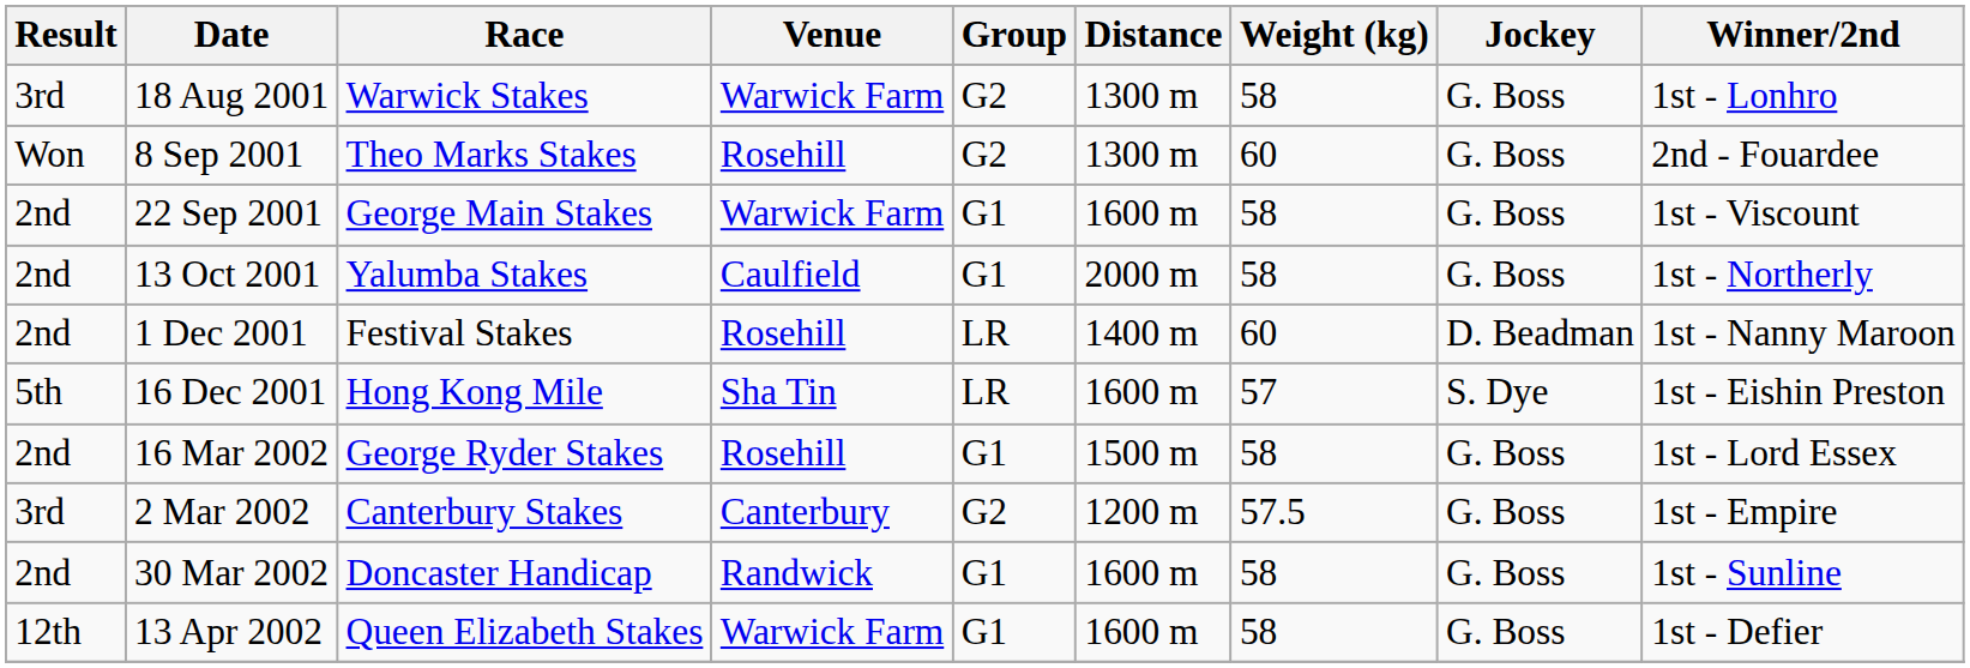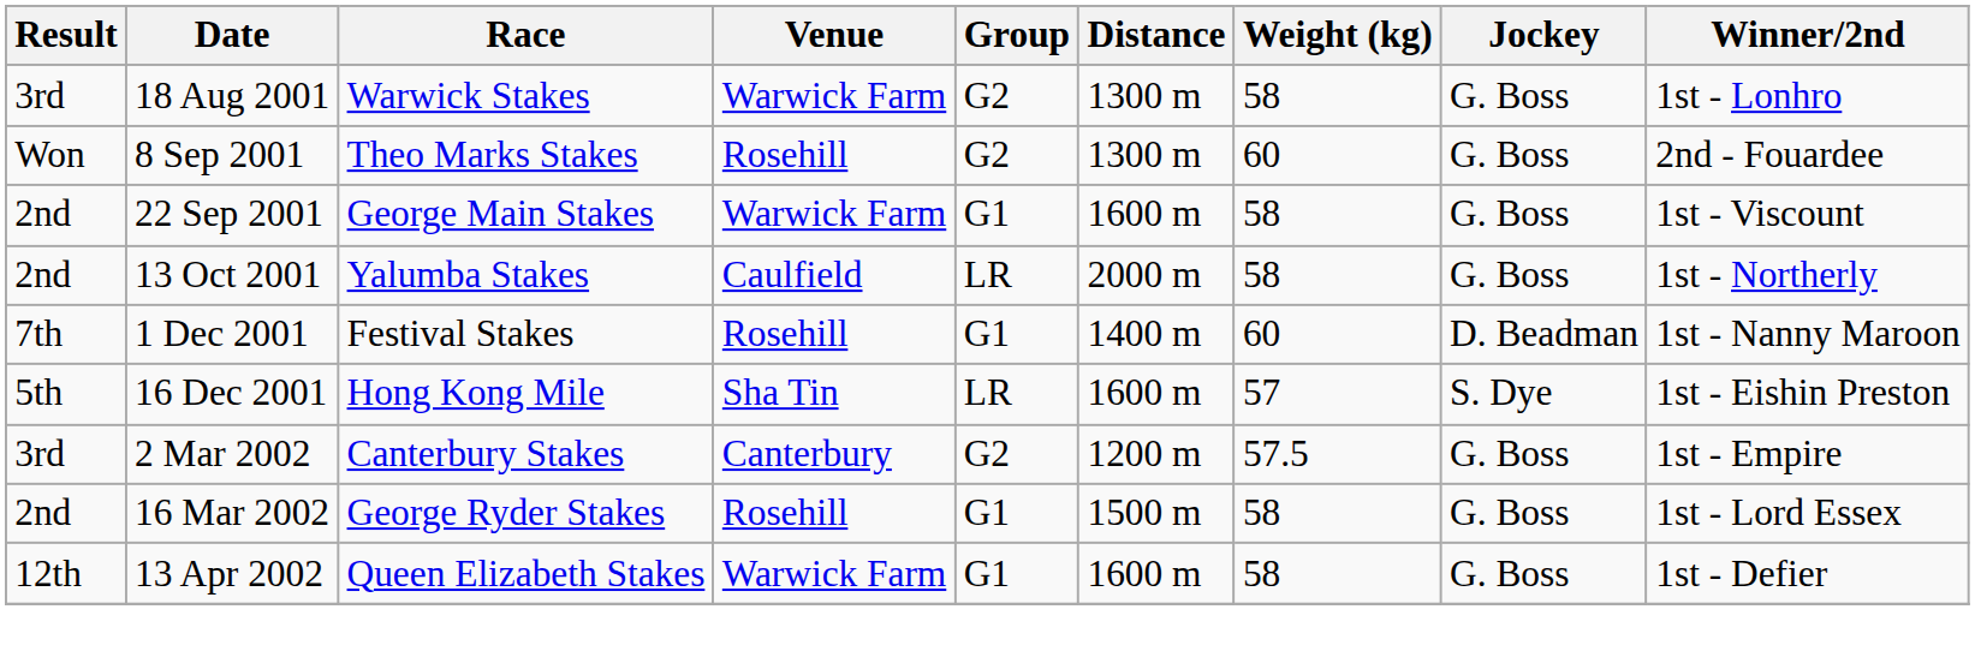13 Oct 2001 | Group: G1 -> LR
1 Dec 2001 | Result: 2nd -> 7th
1 Dec 2001 | Group: LR -> G1
rows swapped: 2 Mar 2002 <-> 16 Mar 2002
- row: 2nd | 30 Mar 2002 | Doncaster Handicap | Randwick | G1 | 1600 m | 58 | G. Boss | 1st - Sunline
